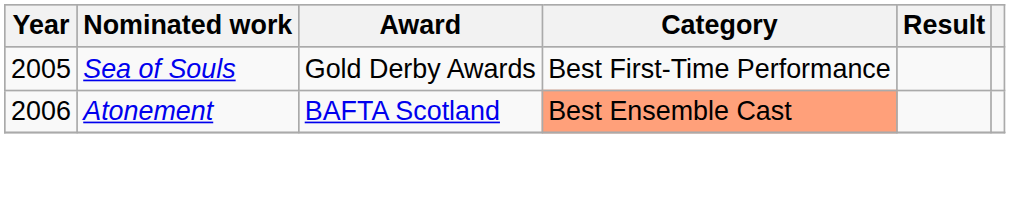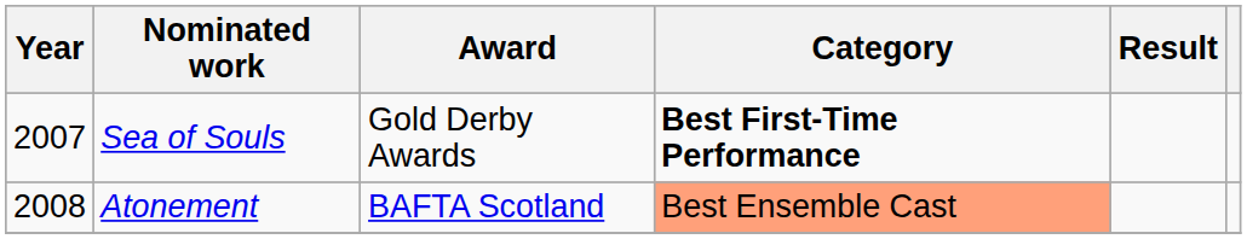Sea of Souls | Year: 2005 -> 2007
Sea of Souls | Category: normal -> bold
Atonement | Year: 2006 -> 2008
